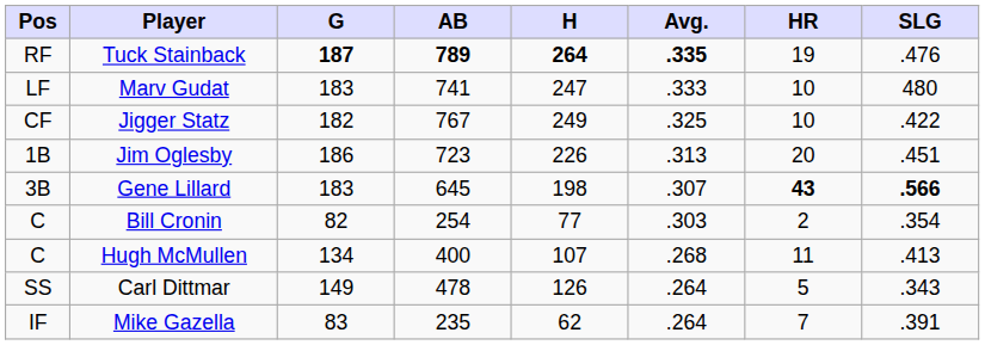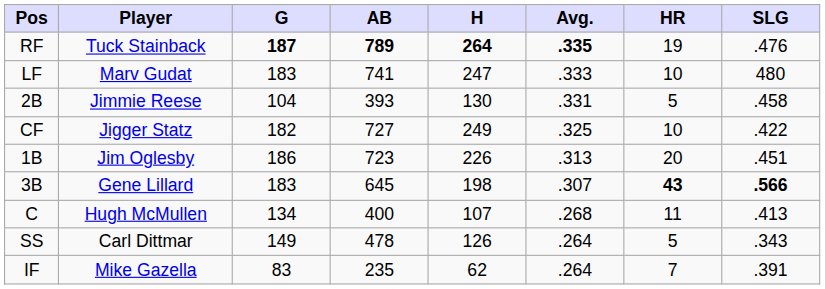+ row: 2B | Jimmie Reese | 104 | 393 | 130 | .331 | 5 | .458
Jigger Statz | AB: 767 -> 727
- row: C | Bill Cronin | 82 | 254 | 77 | .303 | 2 | .354
